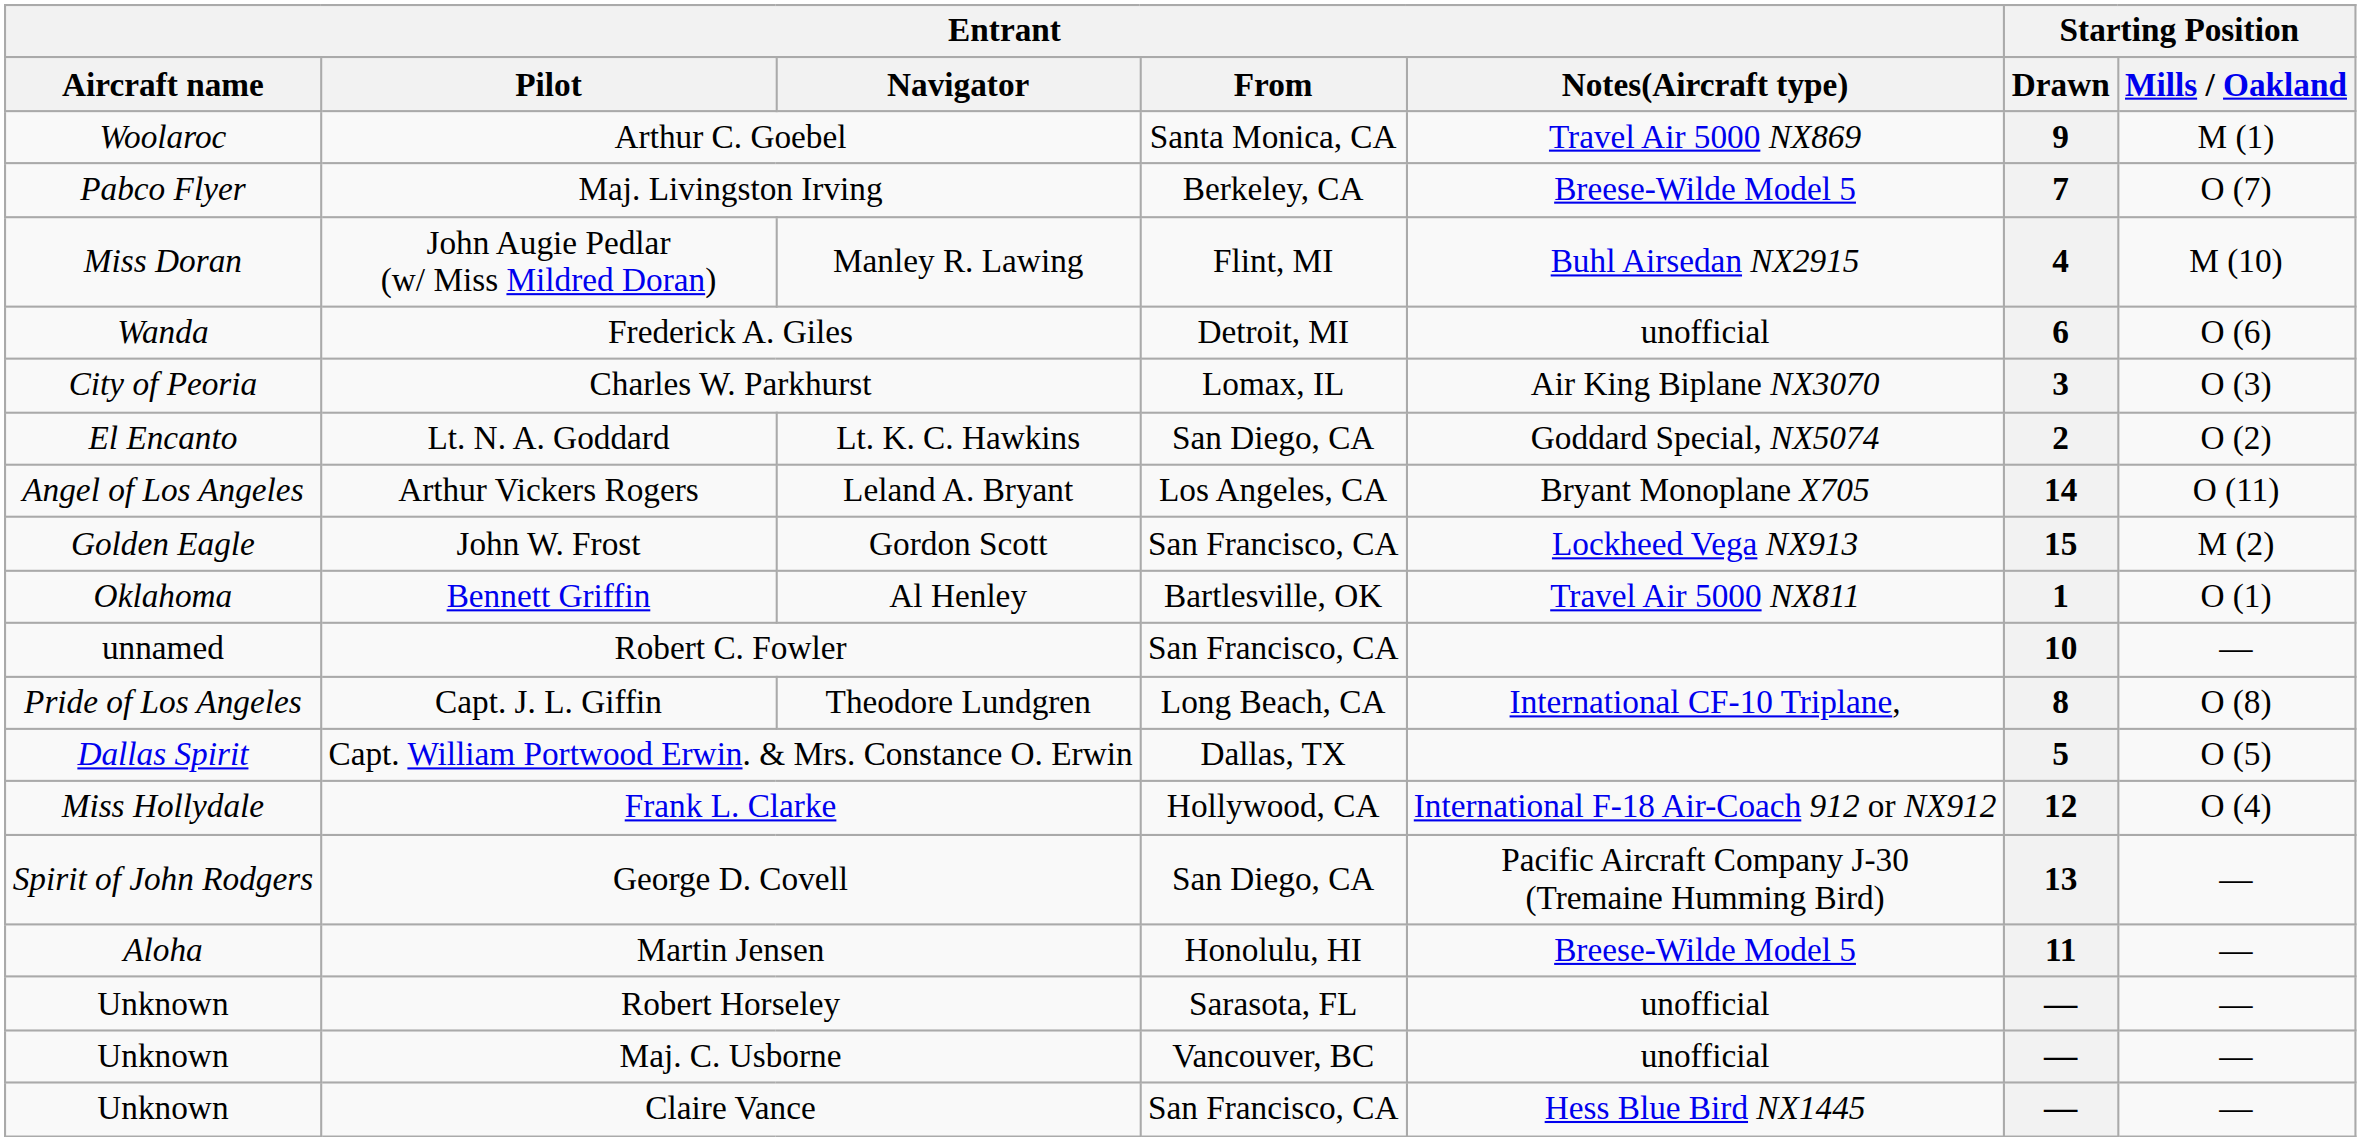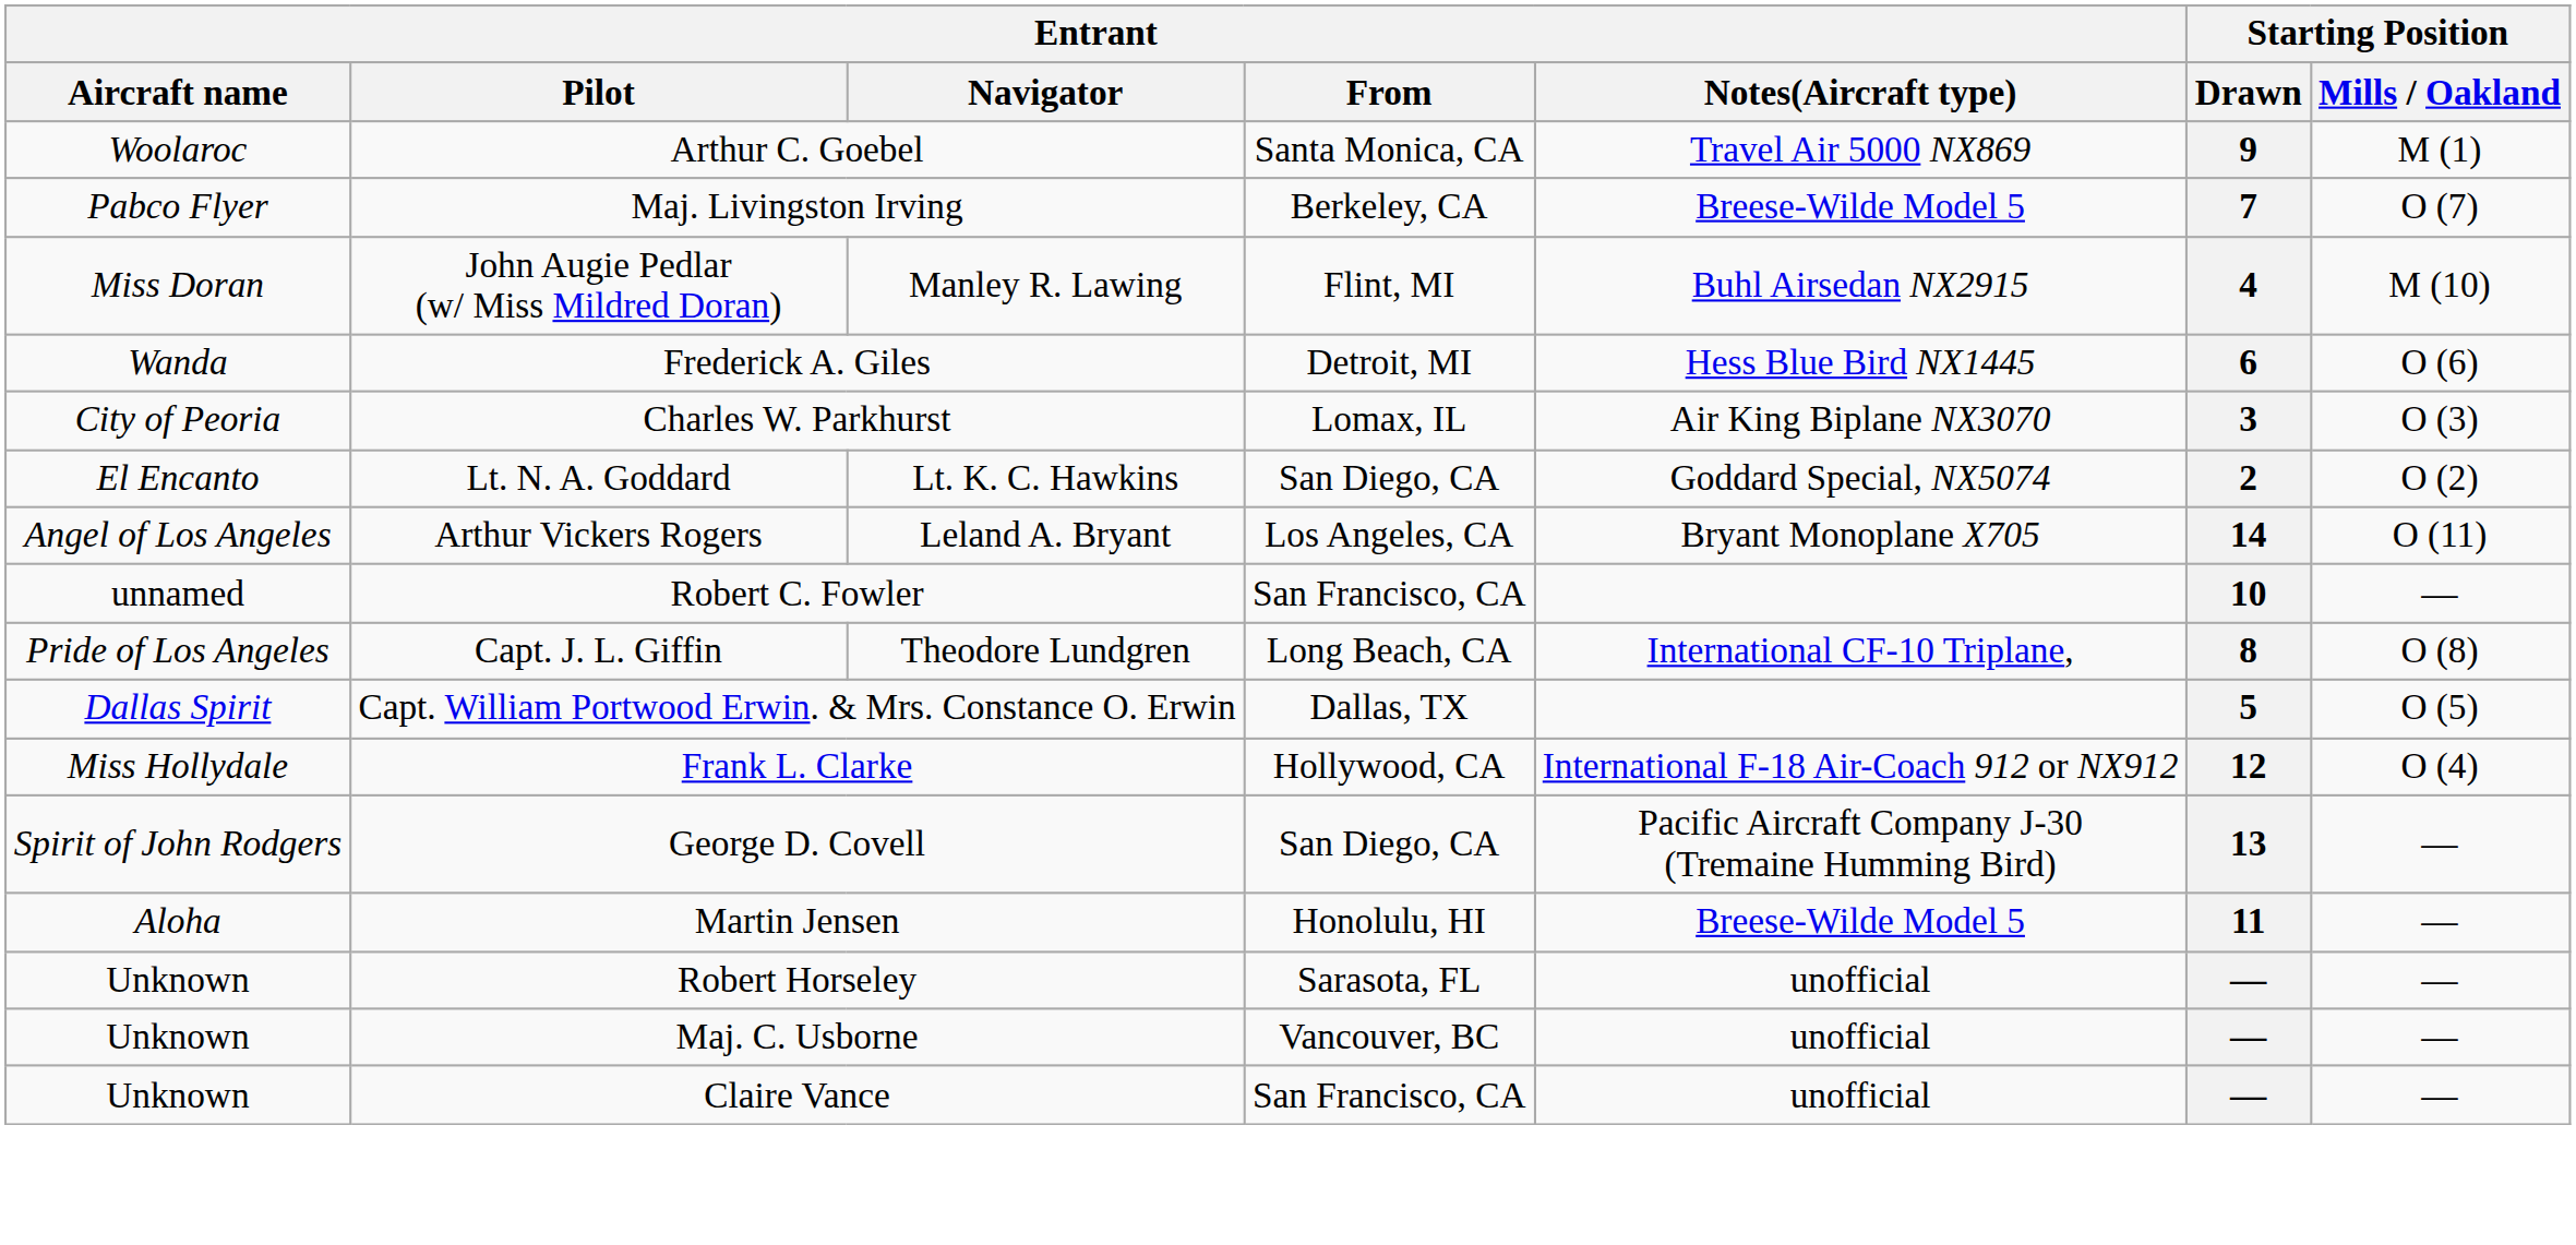Frederick A. Giles | Entrant / Notes(Aircraft type): unofficial -> Hess Blue Bird NX1445
- row: Golden Eagle | John W. Frost | Gordon Scott | San Francisco, CA | Lockheed Vega NX913 | 15 | M (2)
- row: Oklahoma | Bennett Griffin | Al Henley | Bartlesville, OK | Travel Air 5000 NX811 | 1 | O (1)
Claire Vance | Entrant / Notes(Aircraft type): Hess Blue Bird NX1445 -> unofficial
